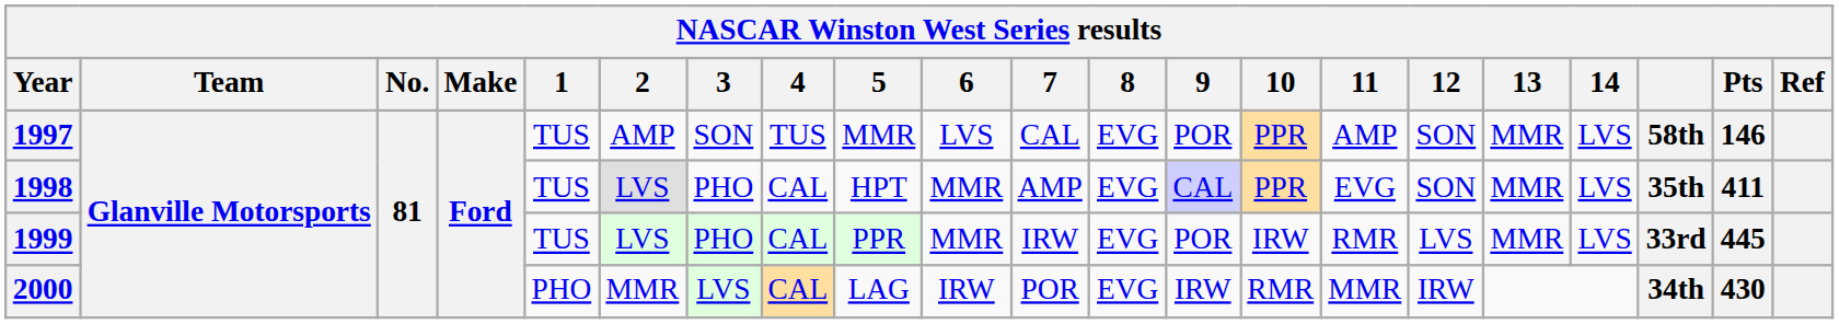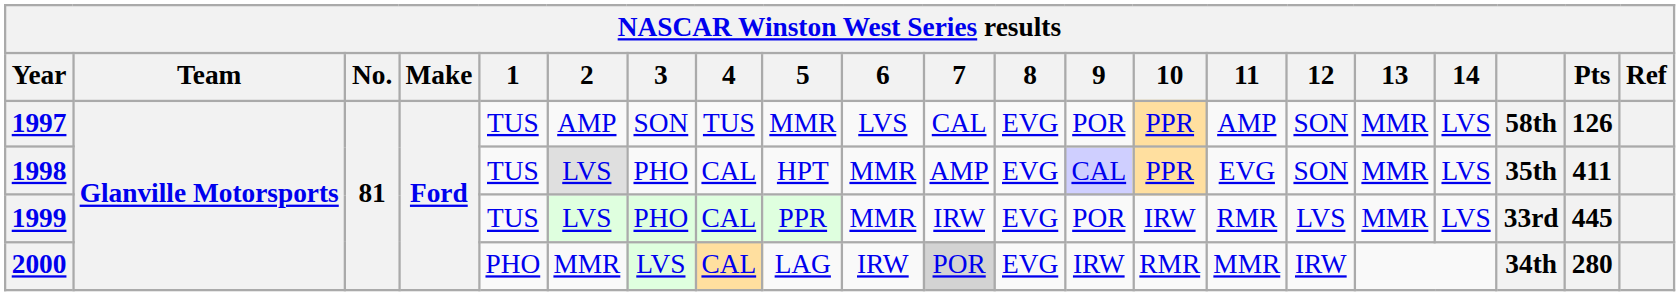1997 | Pts: 146 -> 126
2000 | 7: no background -> lightgrey background
2000 | Pts: 430 -> 280
